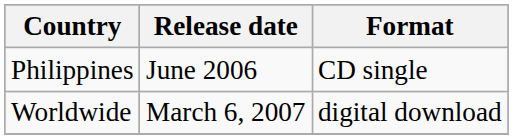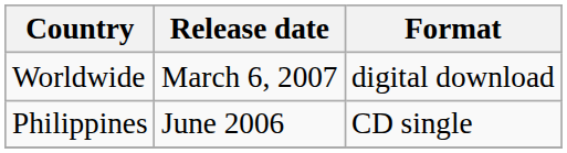rows swapped: Philippines <-> Worldwide
